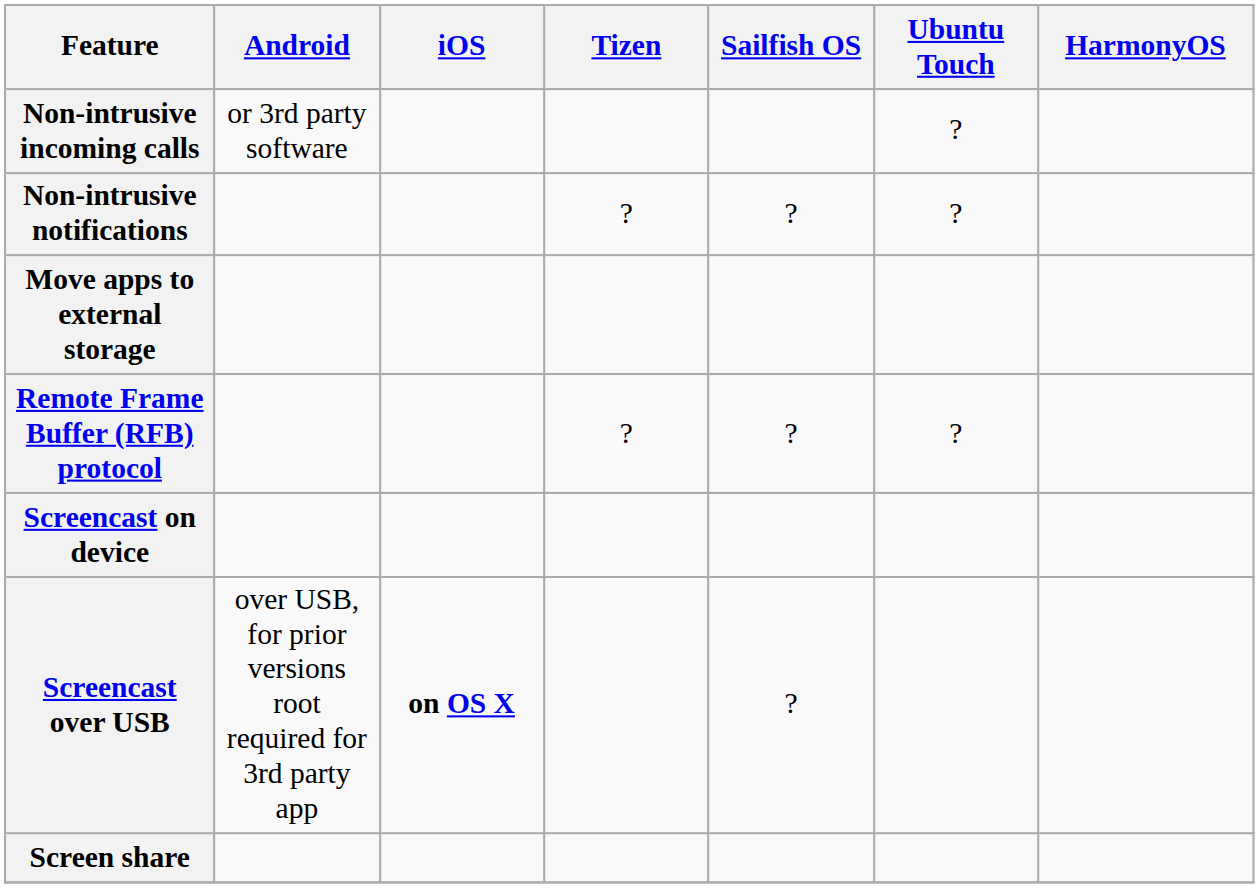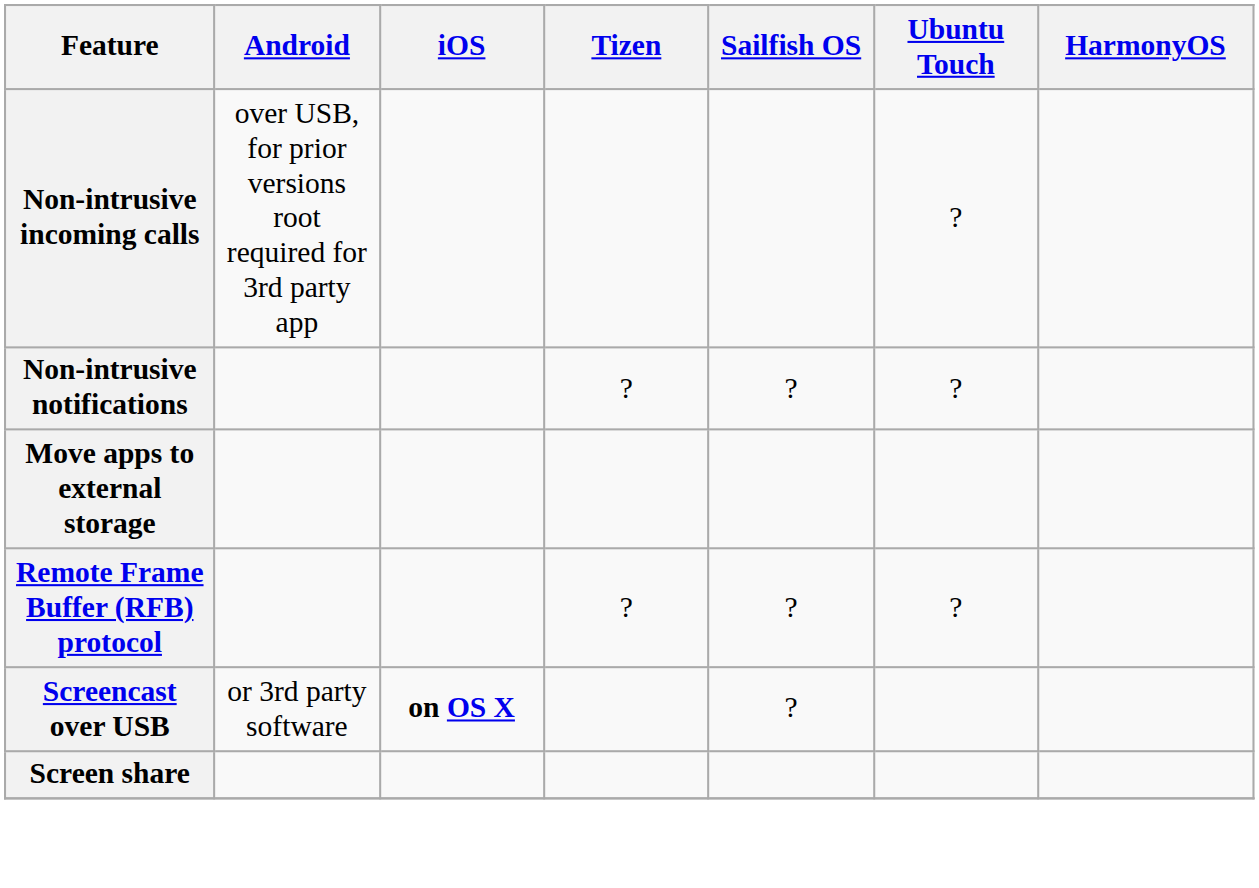Non-intrusive incoming calls | Android: or 3rd party software -> over USB, for prior versions root required for 3rd party app
- row: Screencast on device
Screencast over USB | Android: over USB, for prior versions root required for 3rd party app -> or 3rd party software
